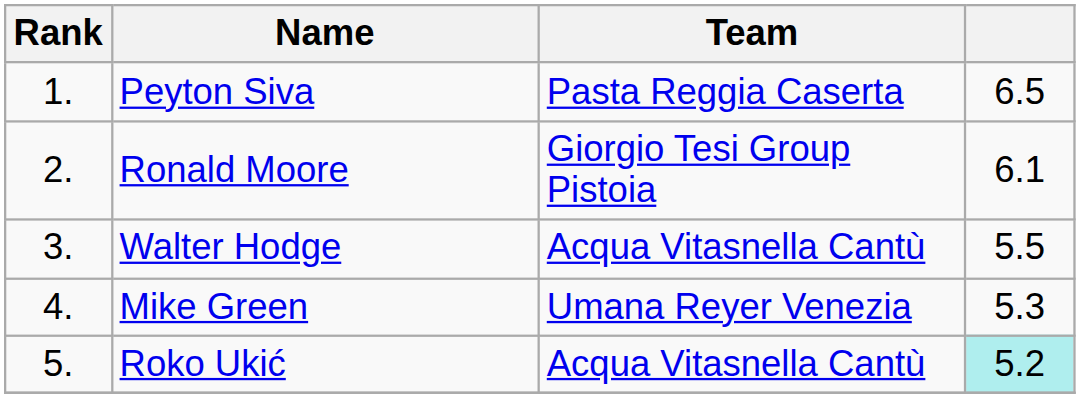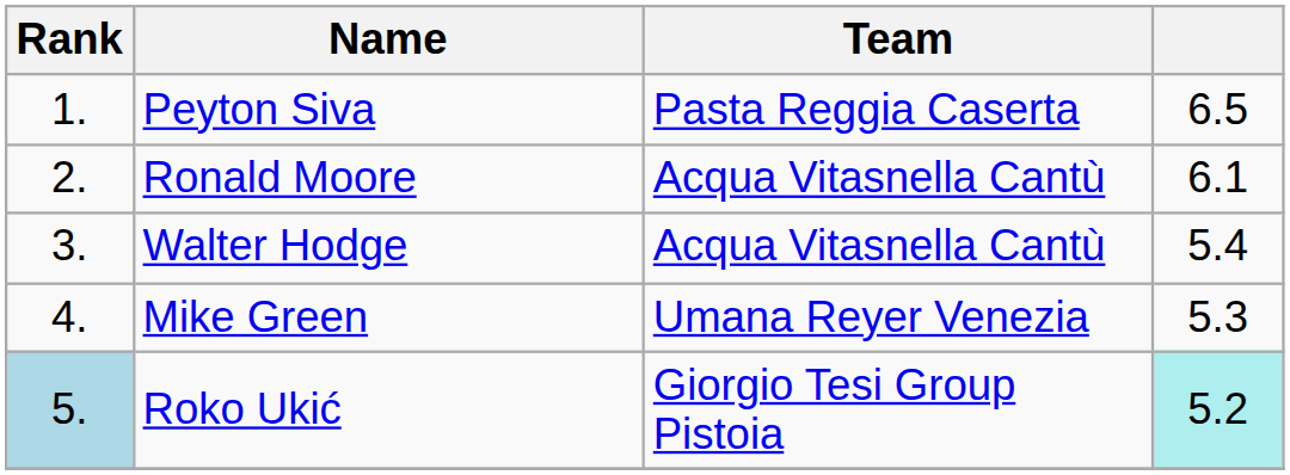Ronald Moore | Team: Giorgio Tesi Group Pistoia -> Acqua Vitasnella Cantù
Walter Hodge | column 4: 5.5 -> 5.4
Roko Ukić | Rank: no background -> lightblue background
Roko Ukić | Team: Acqua Vitasnella Cantù -> Giorgio Tesi Group Pistoia
